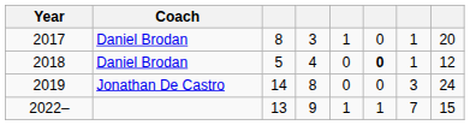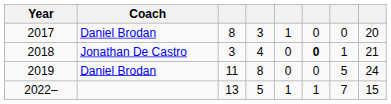2017 | column 7: 1 -> 0
2018 | Coach: Daniel Brodan -> Jonathan De Castro
2018 | column 3: 5 -> 3
2018 | column 8: 12 -> 21
2019 | Coach: Jonathan De Castro -> Daniel Brodan
2019 | column 3: 14 -> 11
2019 | column 7: 3 -> 5
2022– | column 4: 9 -> 5
